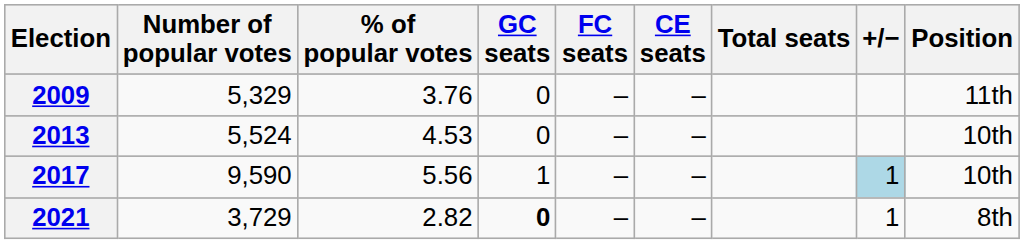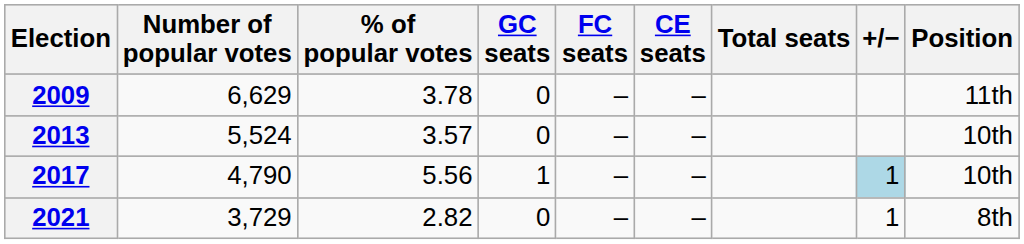2009 | Number of popular votes: 5,329 -> 6,629
2009 | % of popular votes: 3.76 -> 3.78
2013 | % of popular votes: 4.53 -> 3.57
2017 | Number of popular votes: 9,590 -> 4,790
2021 | GC seats: bold -> normal
